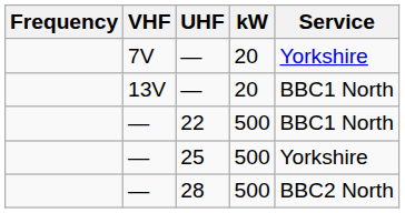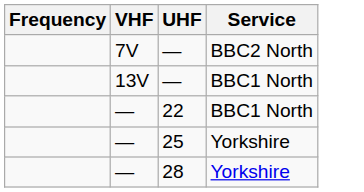- column: kW | 20 | 20 | 500 | 500 | 500
7V / — | Service: Yorkshire -> BBC2 North
28 | Service: BBC2 North -> Yorkshire
